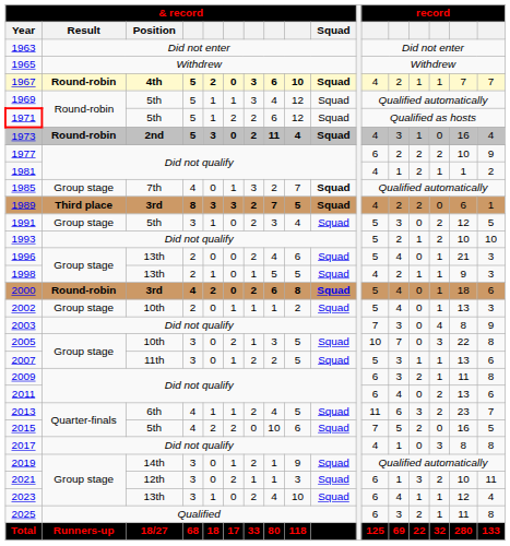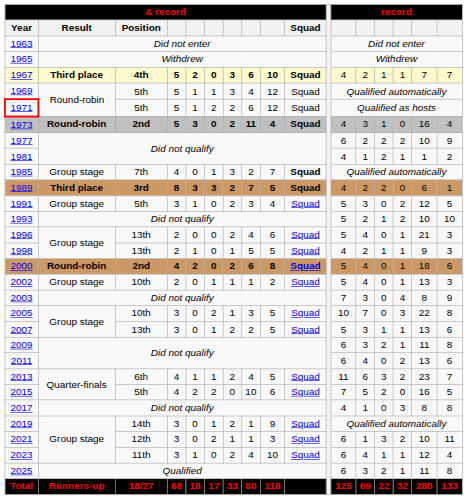1967 | & record / Result: Round-robin -> Third place
2000 | & record / Position: 3rd -> 2nd
2007 | & record / Position: 11th -> 13th
2023 | & record / Position: 13th -> 11th
